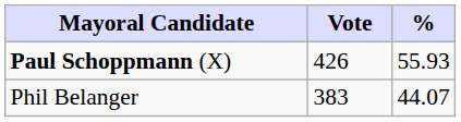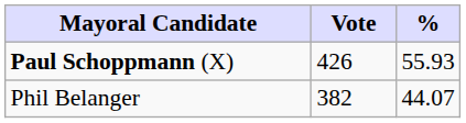Phil Belanger | Vote: 383 -> 382
